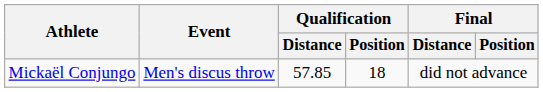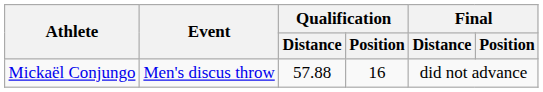Mickaël Conjungo | Qualification / Distance: 57.85 -> 57.88
Mickaël Conjungo | Qualification / Position: 18 -> 16
